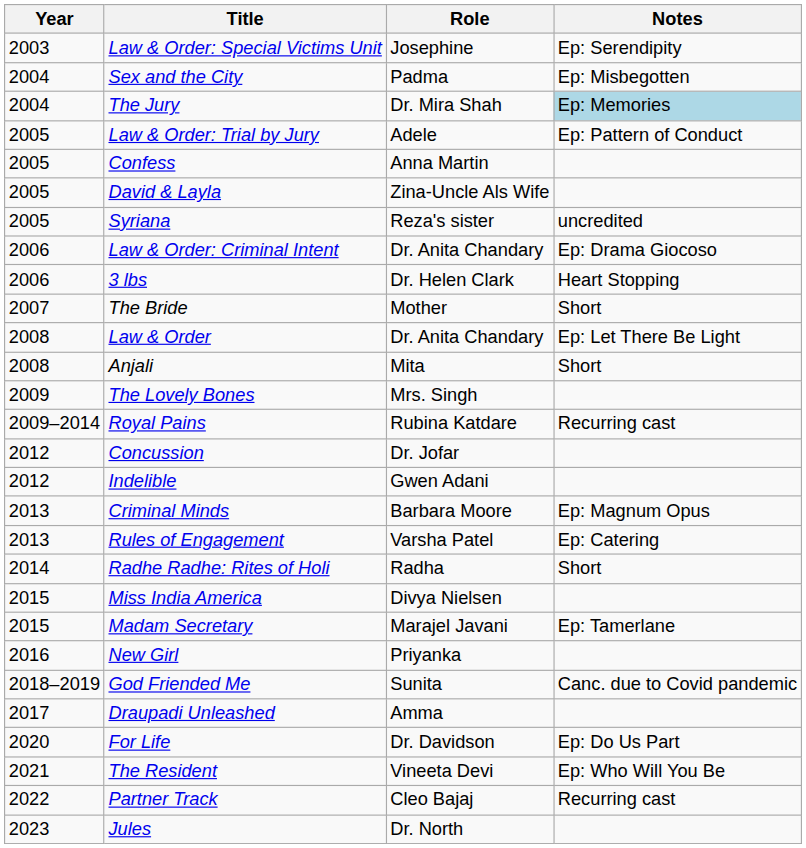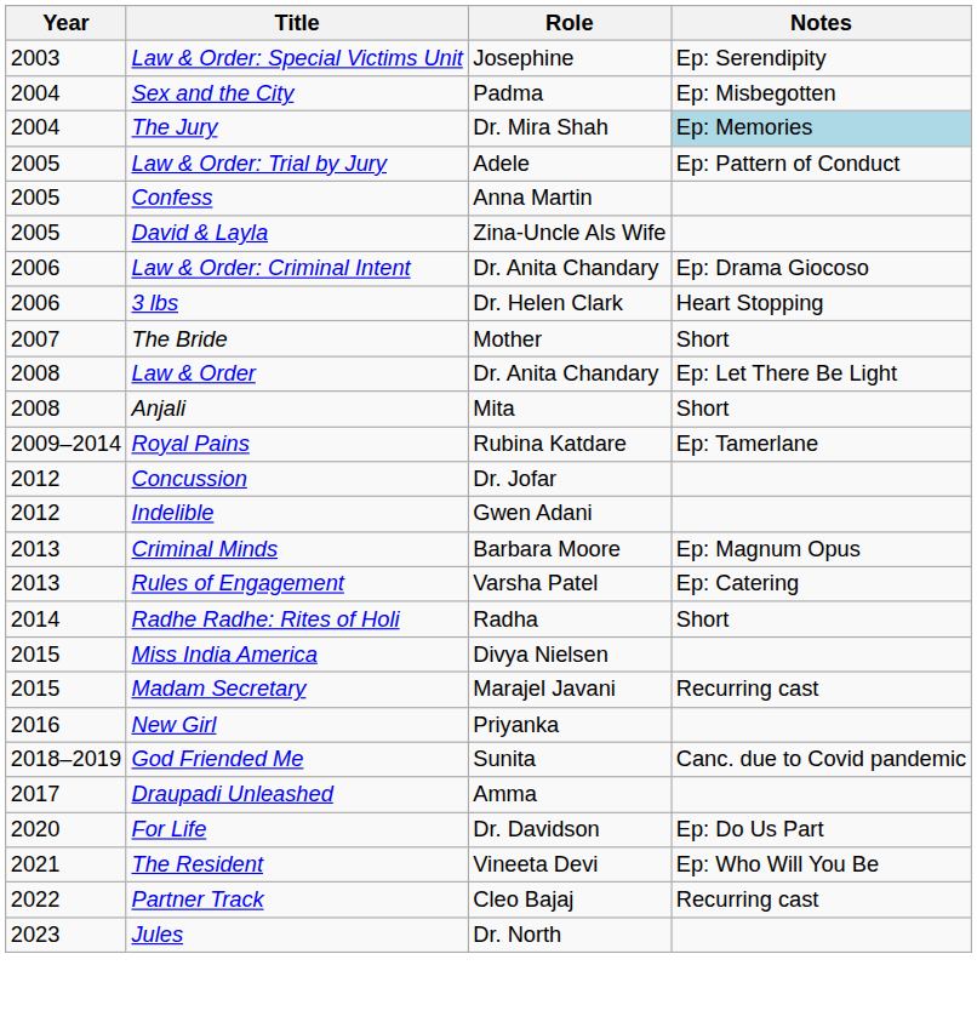- row: 2005 | Syriana | Reza's sister | uncredited
- row: 2009 | The Lovely Bones | Mrs. Singh
Royal Pains | Notes: Recurring cast -> Ep: Tamerlane
Madam Secretary | Notes: Ep: Tamerlane -> Recurring cast
